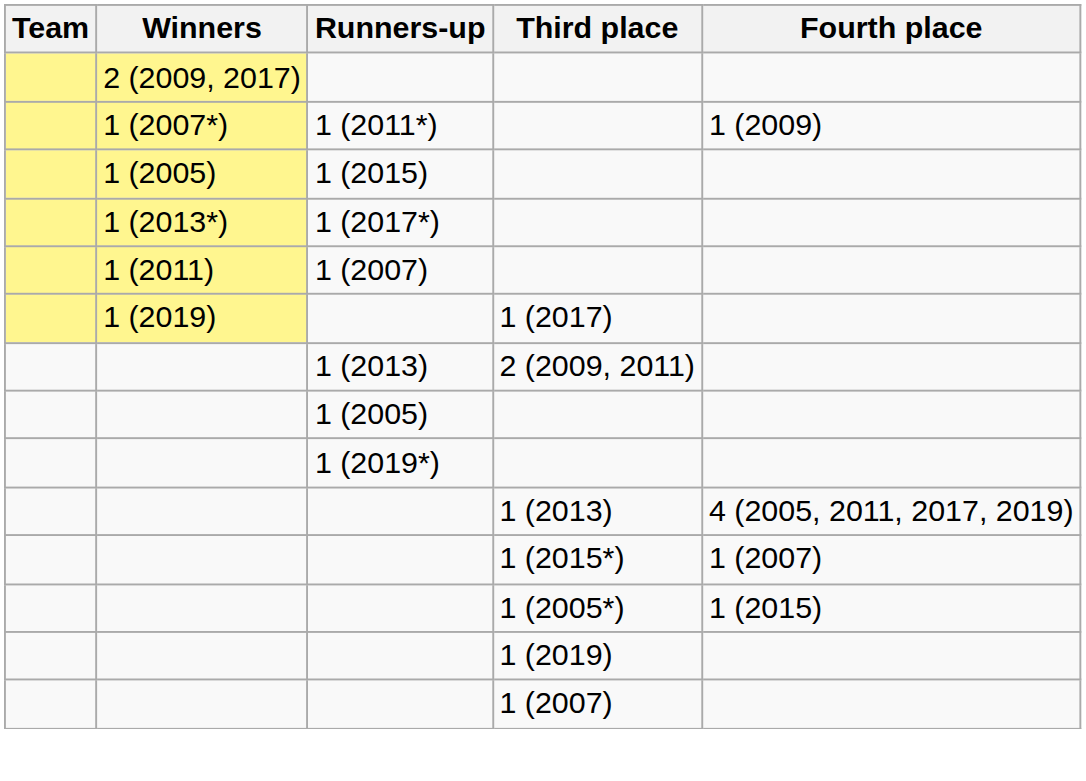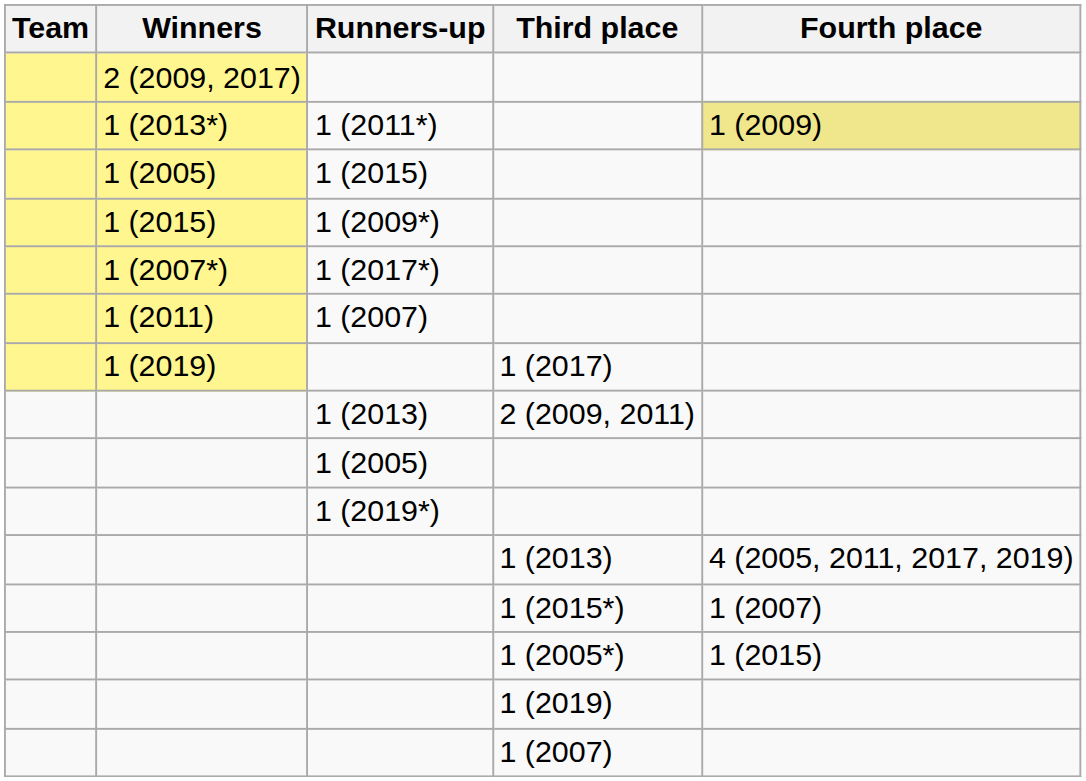1 (2011*) | Winners: 1 (2007*) -> 1 (2013*)
1 (2011*) | Fourth place: no background -> khaki background
+ row: 1 (2015) | 1 (2009*)
1 (2017*) | Winners: 1 (2013*) -> 1 (2007*)
